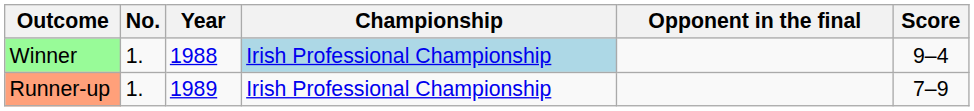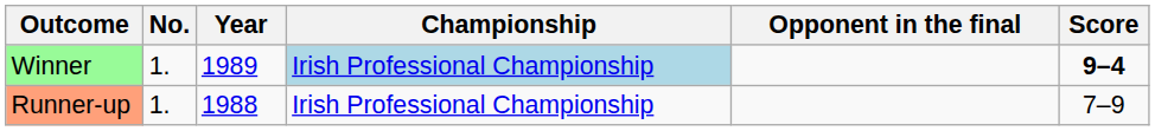Winner | Year: 1988 -> 1989
Winner | Score: normal -> bold
Runner-up | Year: 1989 -> 1988
